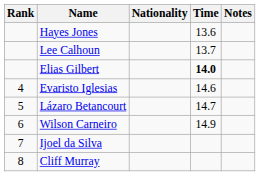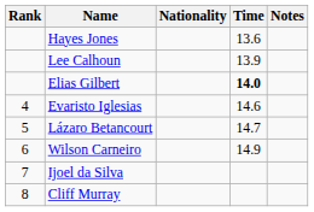Lee Calhoun | Time: 13.7 -> 13.9
